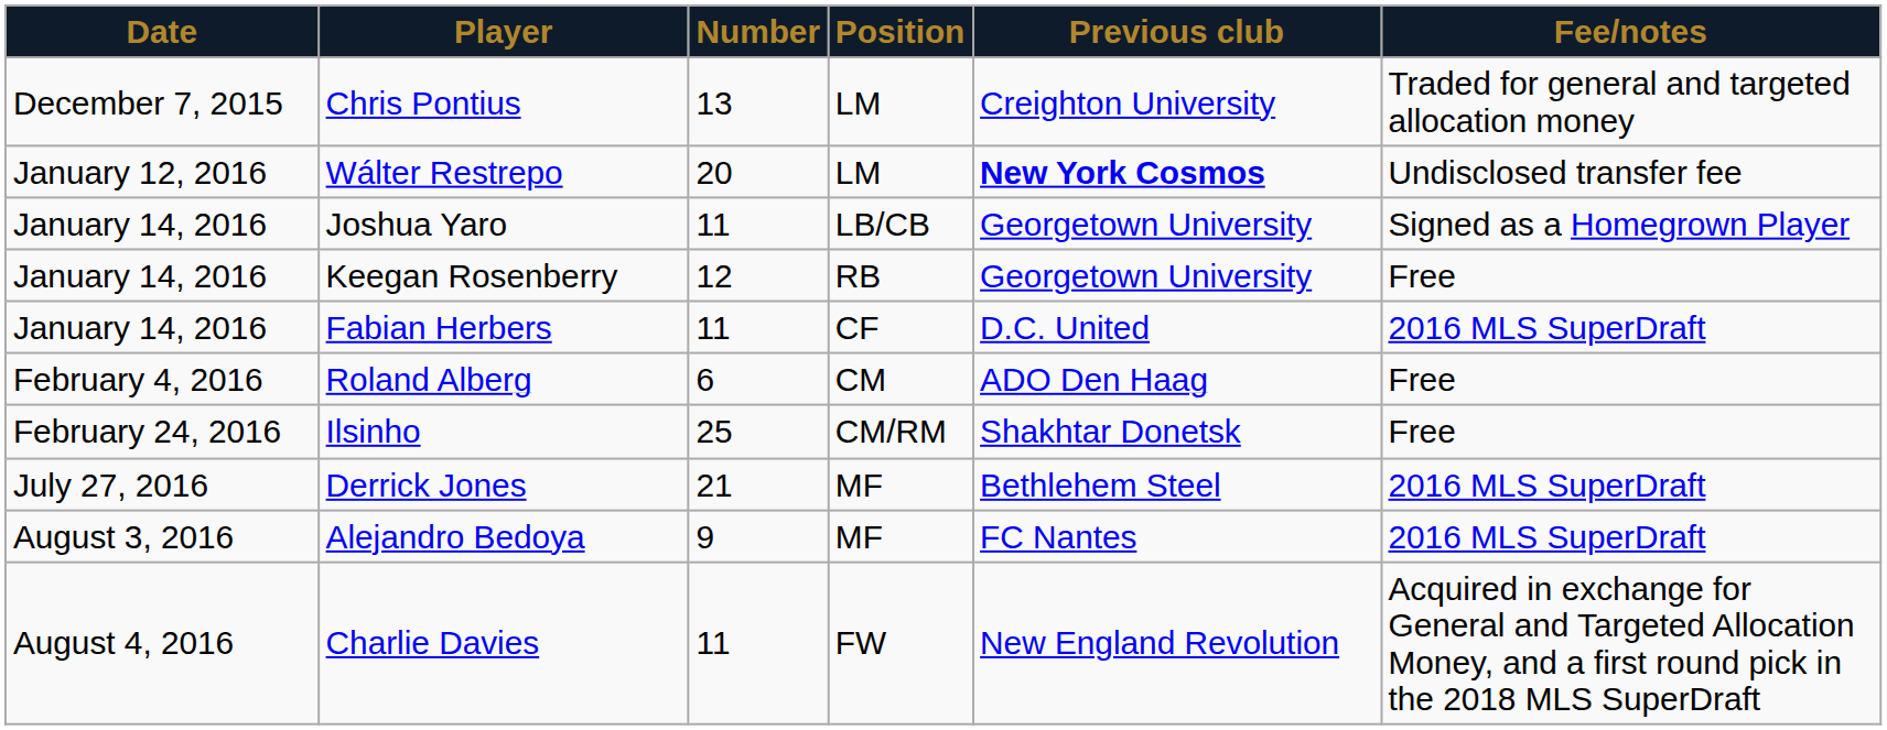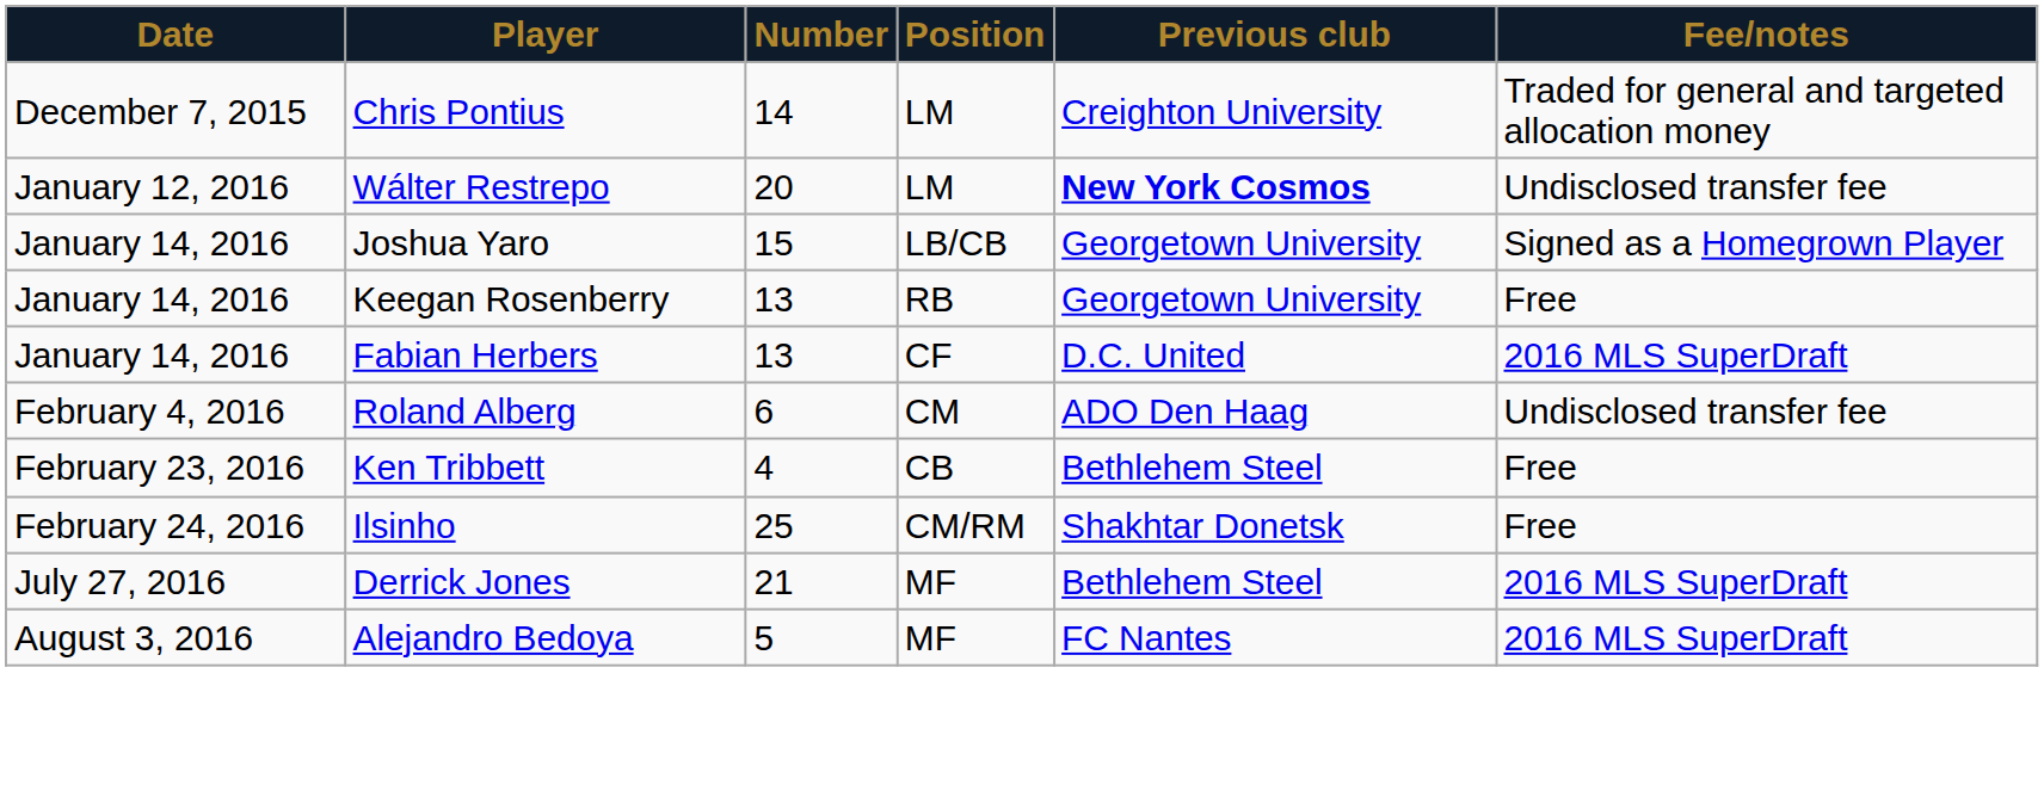Chris Pontius | Number: 13 -> 14
Joshua Yaro | Number: 11 -> 15
Keegan Rosenberry | Number: 12 -> 13
Fabian Herbers | Number: 11 -> 13
Roland Alberg | Fee/notes: Free -> Undisclosed transfer fee
+ row: February 23, 2016 | Ken Tribbett | 4 | CB | Bethlehem Steel | Free
Alejandro Bedoya | Number: 9 -> 5
- row: August 4, 2016 | Charlie Davies | 11 | FW | New England Revolution | Acquired in exchange for General and Targeted Allocation Money, and a first round pick in the 2018 MLS SuperDraft
